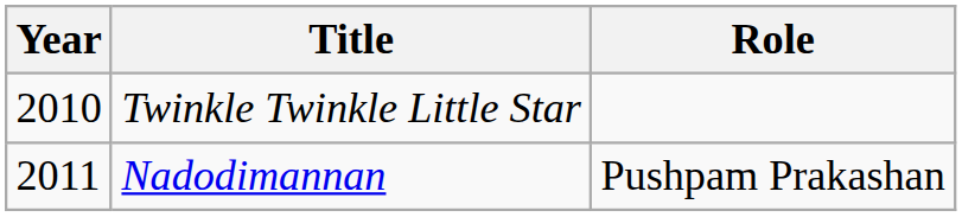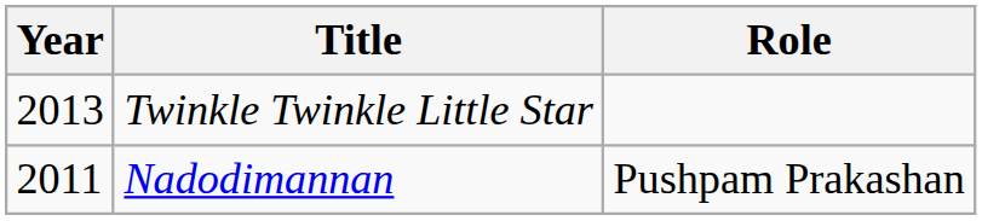Twinkle Twinkle Little Star | Year: 2010 -> 2013
